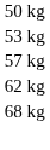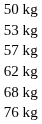+ row: 76 kg
